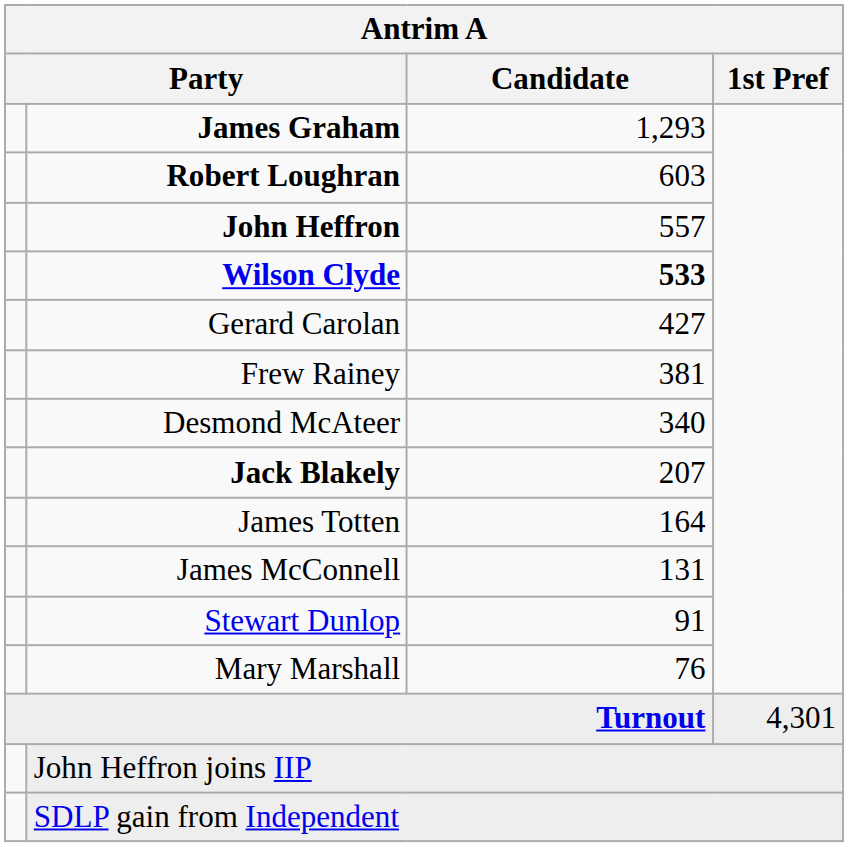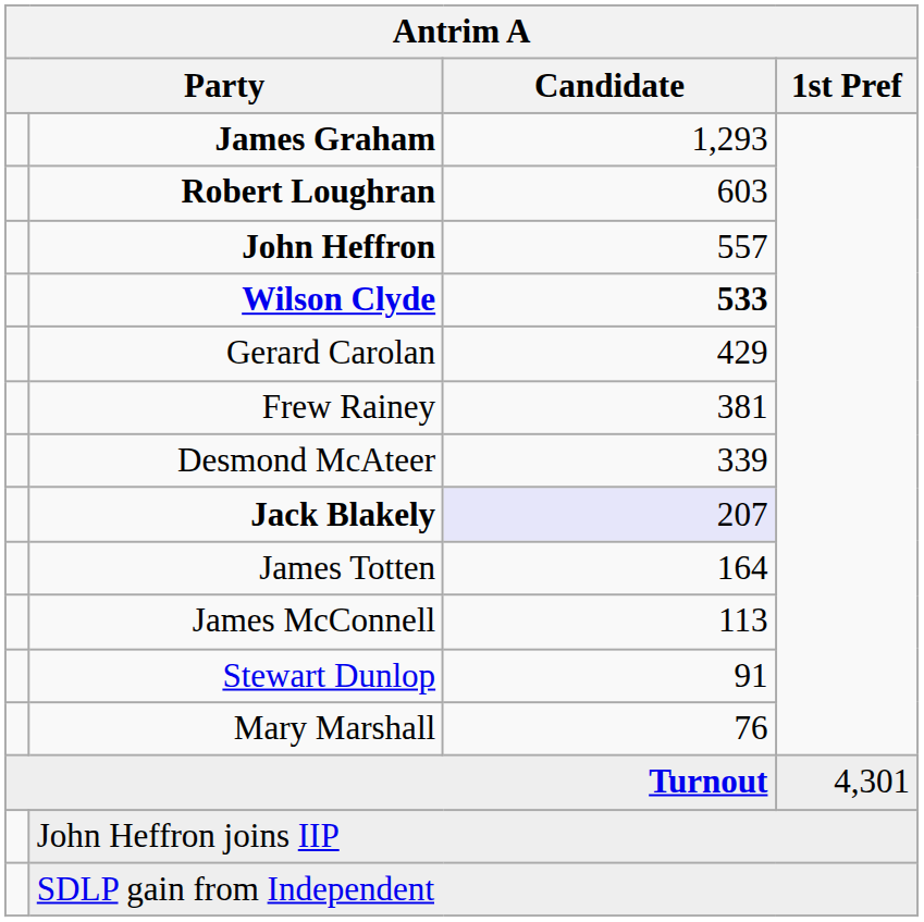Gerard Carolan | Candidate: 427 -> 429
Desmond McAteer | Candidate: 340 -> 339
Jack Blakely | Candidate: no background -> lavender background
James McConnell | Candidate: 131 -> 113
